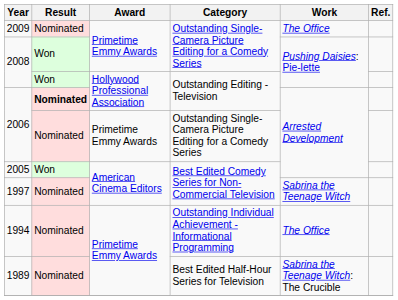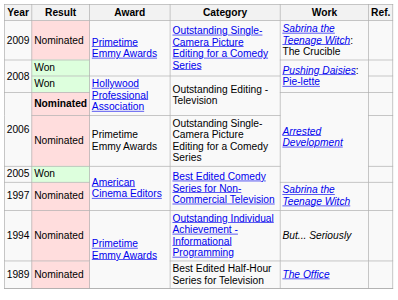2009 | Work: The Office -> Sabrina the Teenage Witch: The Crucible
1994 | Work: The Office -> But... Seriously
1989 | Work: Sabrina the Teenage Witch: The Crucible -> The Office
